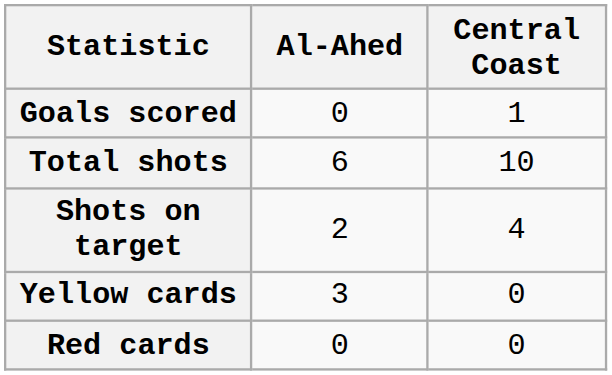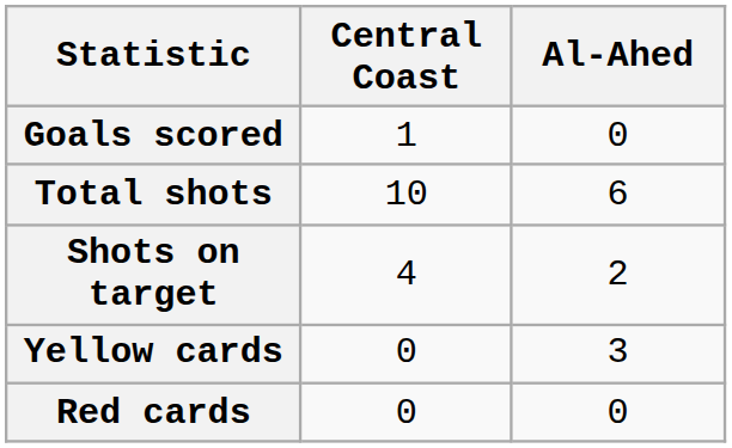columns swapped: Al-Ahed <-> Central Coast
